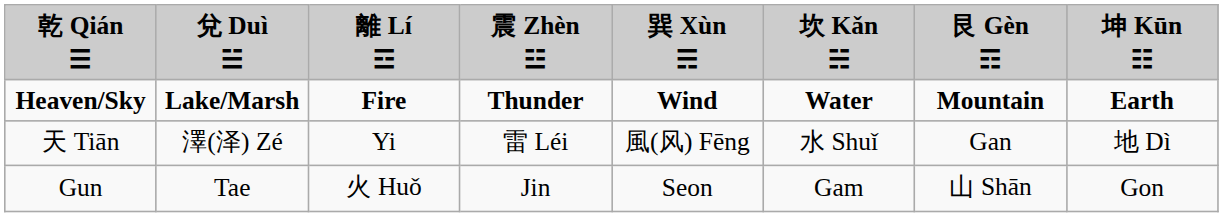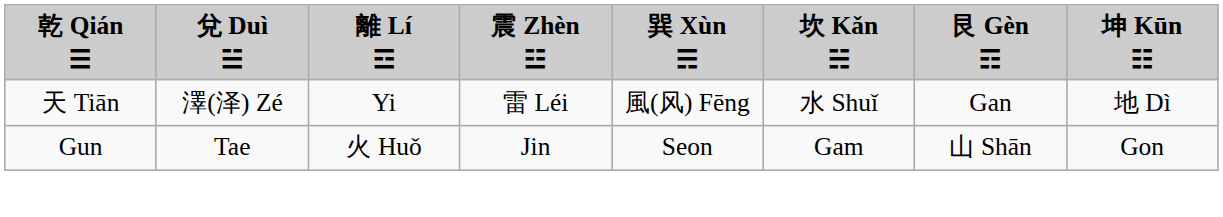- row: Heaven/Sky | Lake/Marsh | Fire | Thunder | Wind | Water | Mountain | Earth
